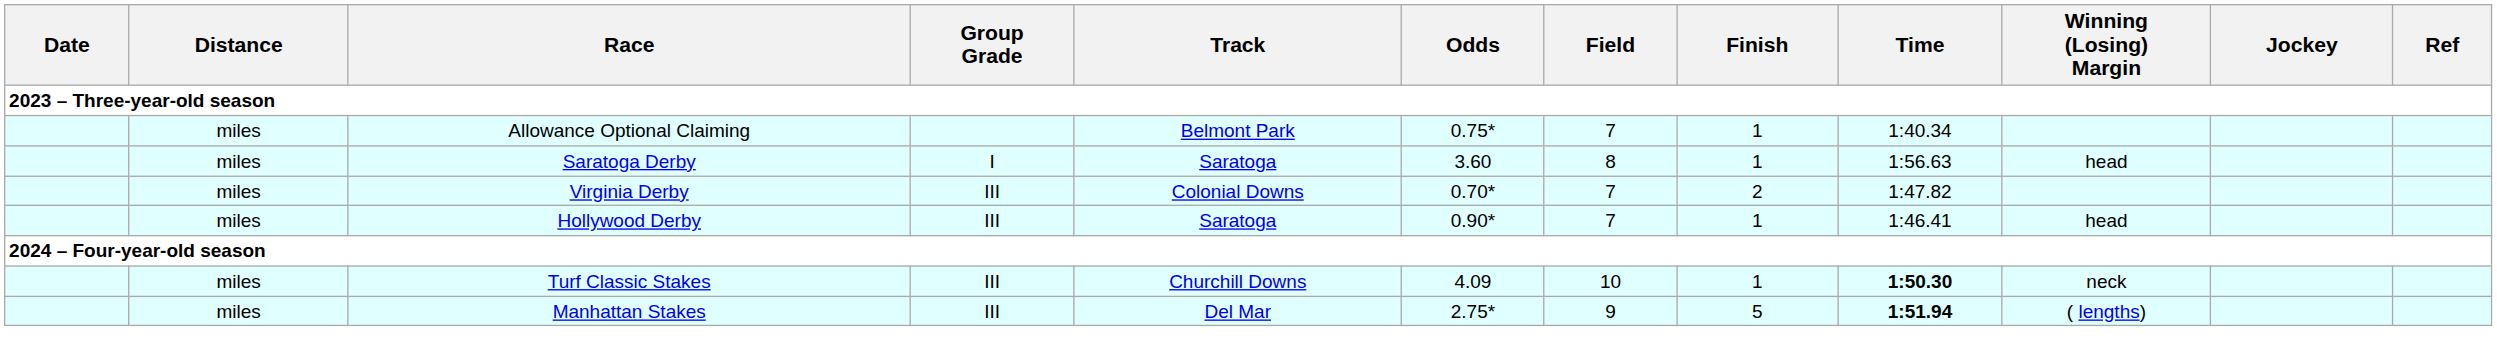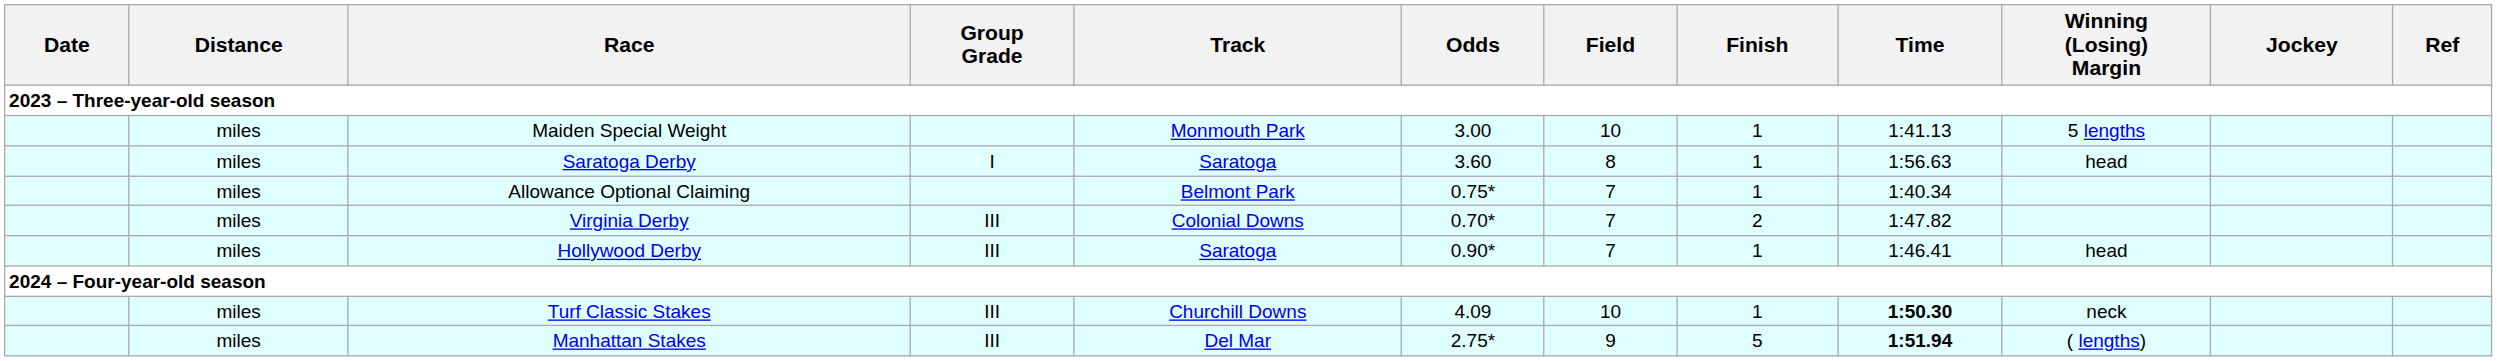+ row: miles | Maiden Special Weight | Monmouth Park | 3.00 | 10 | 1 | 1:41.13 | 5 lengths
rows swapped: Allowance Optional Claiming <-> Saratoga Derby
